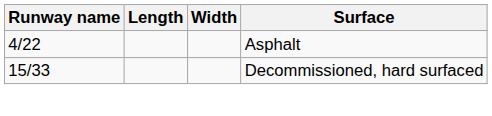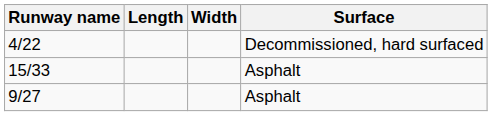4/22 | Surface: Asphalt -> Decommissioned, hard surfaced
15/33 | Surface: Decommissioned, hard surfaced -> Asphalt
+ row: 9/27 | Asphalt
